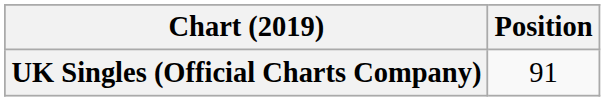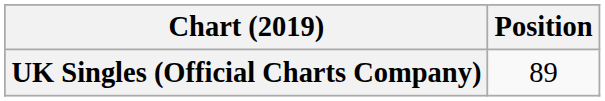UK Singles (Official Charts Company) | Position: 91 -> 89
